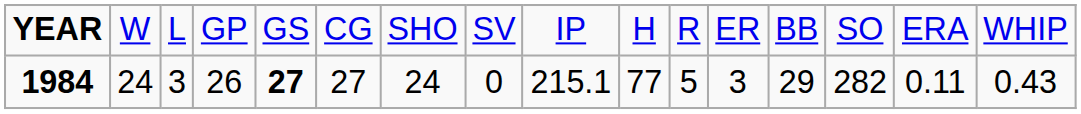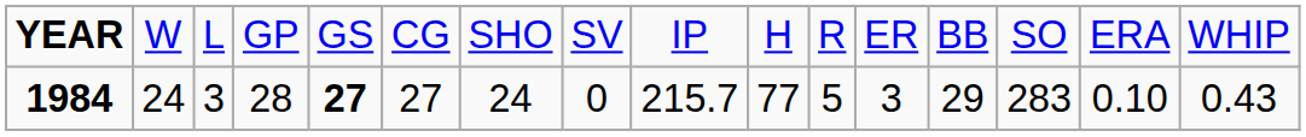1984 | column 4: 26 -> 28
1984 | column 9: 215.1 -> 215.7
1984 | column 14: 282 -> 283
1984 | column 15: 0.11 -> 0.10
